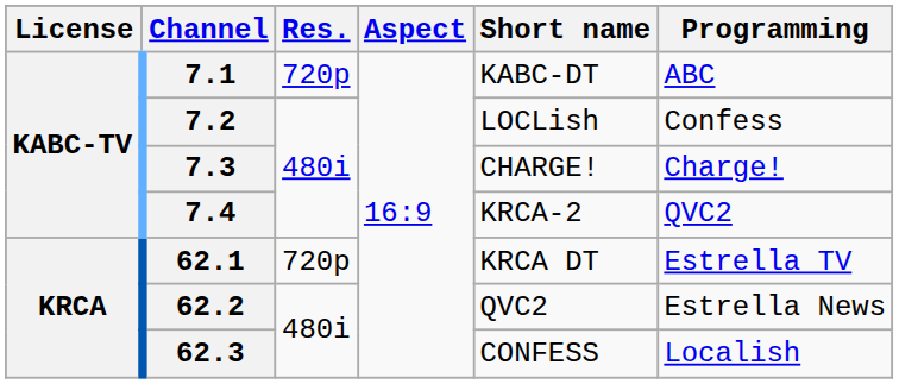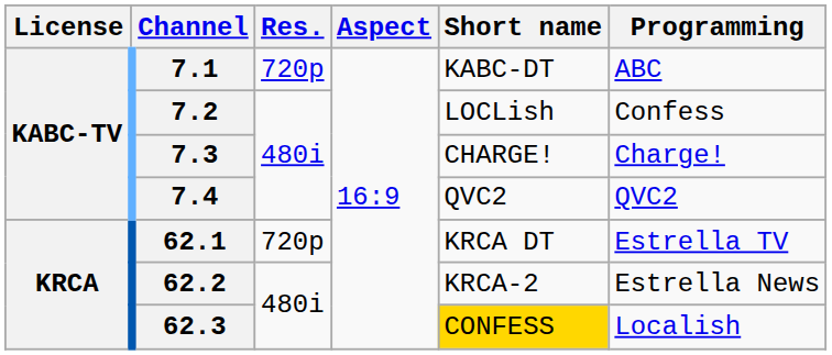7.4 | Short name: KRCA-2 -> QVC2
62.2 | Short name: QVC2 -> KRCA-2
62.3 | Short name: no background -> gold background
